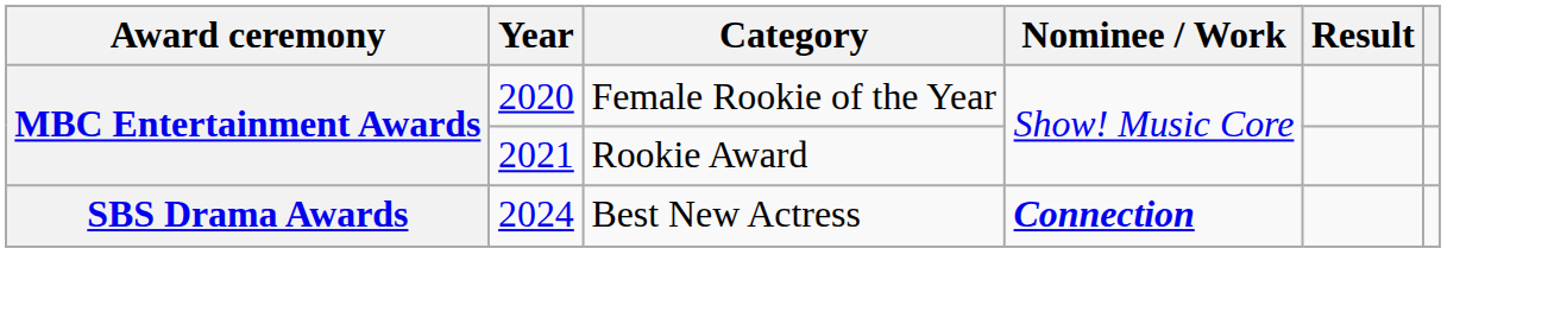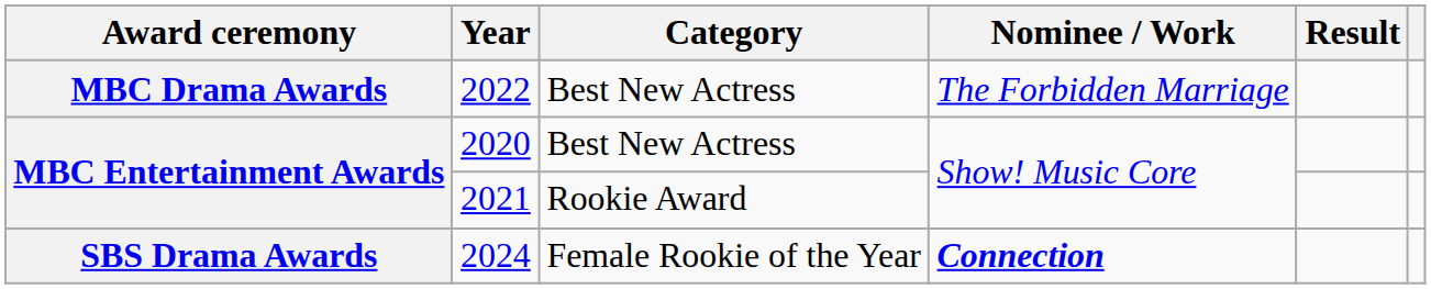+ row: MBC Drama Awards | 2022 | Best New Actress | The Forbidden Marriage
2020 | Category: Female Rookie of the Year -> Best New Actress
2024 | Category: Best New Actress -> Female Rookie of the Year
